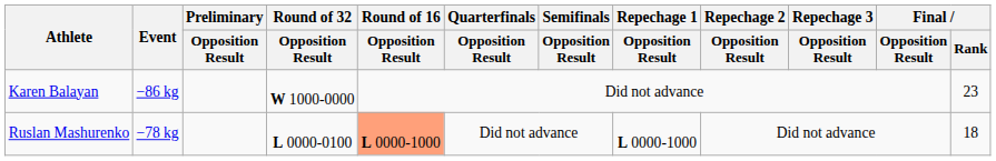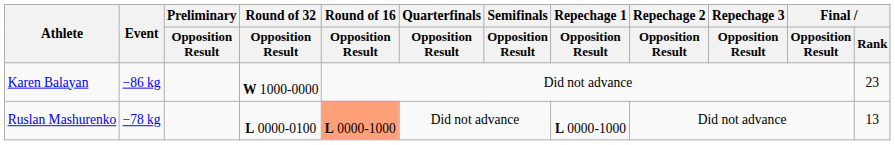Ruslan Mashurenko | Final / Rank: 18 -> 13
